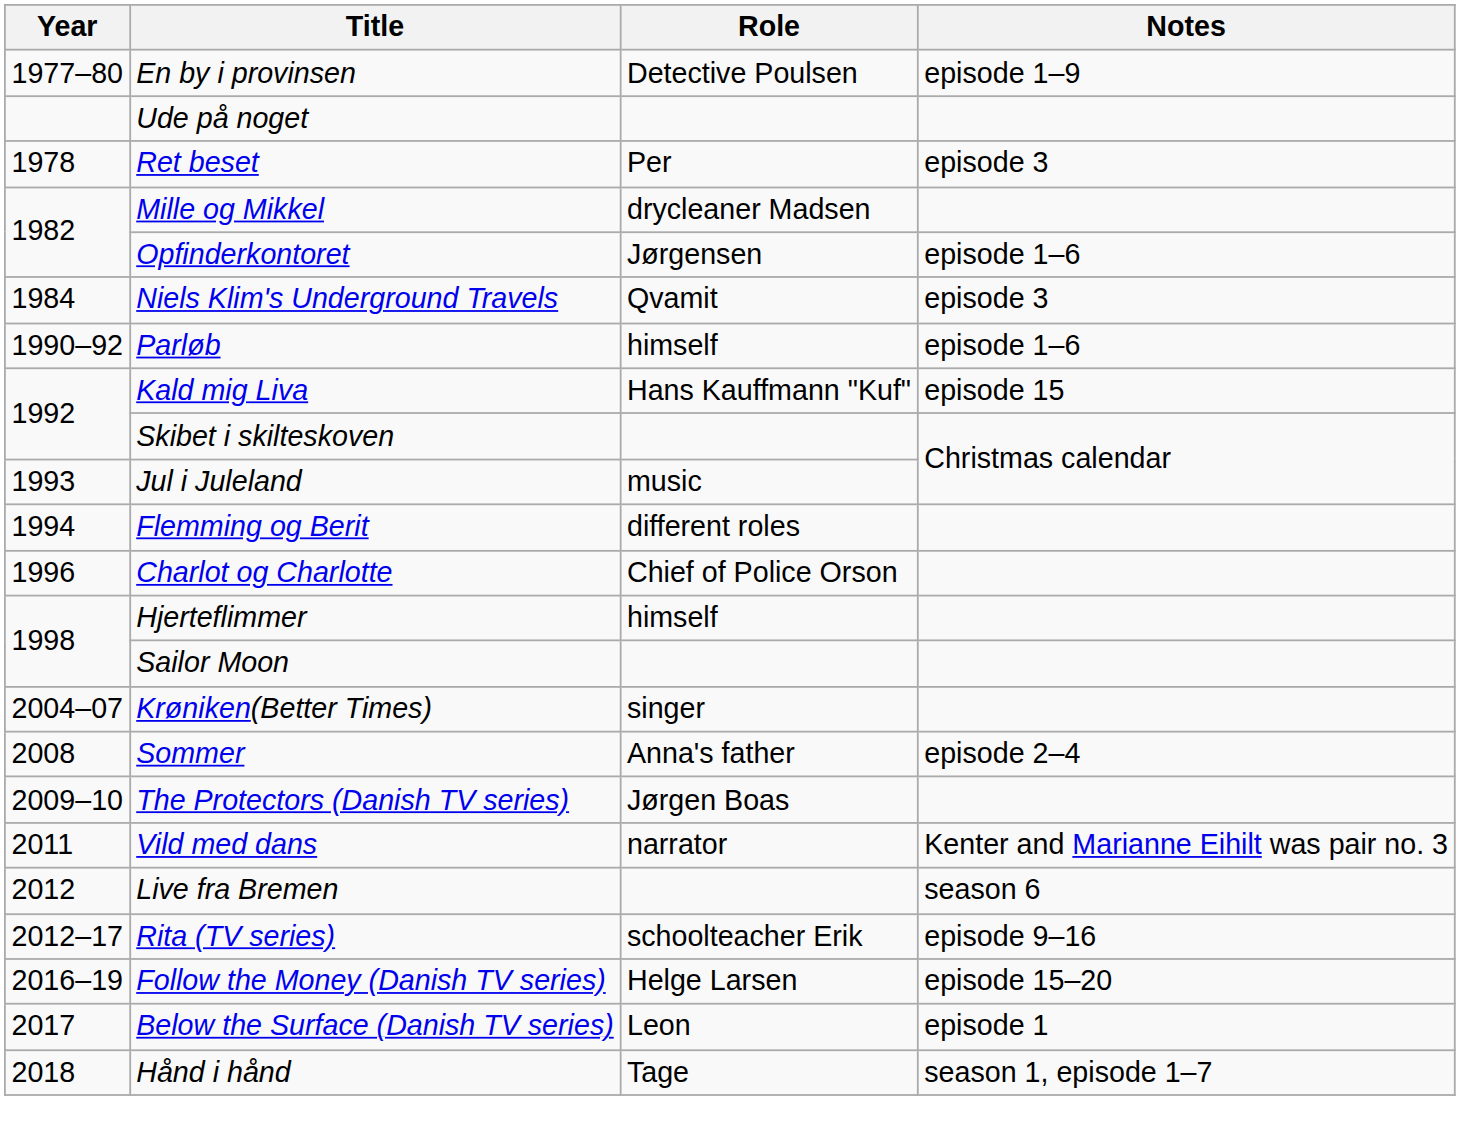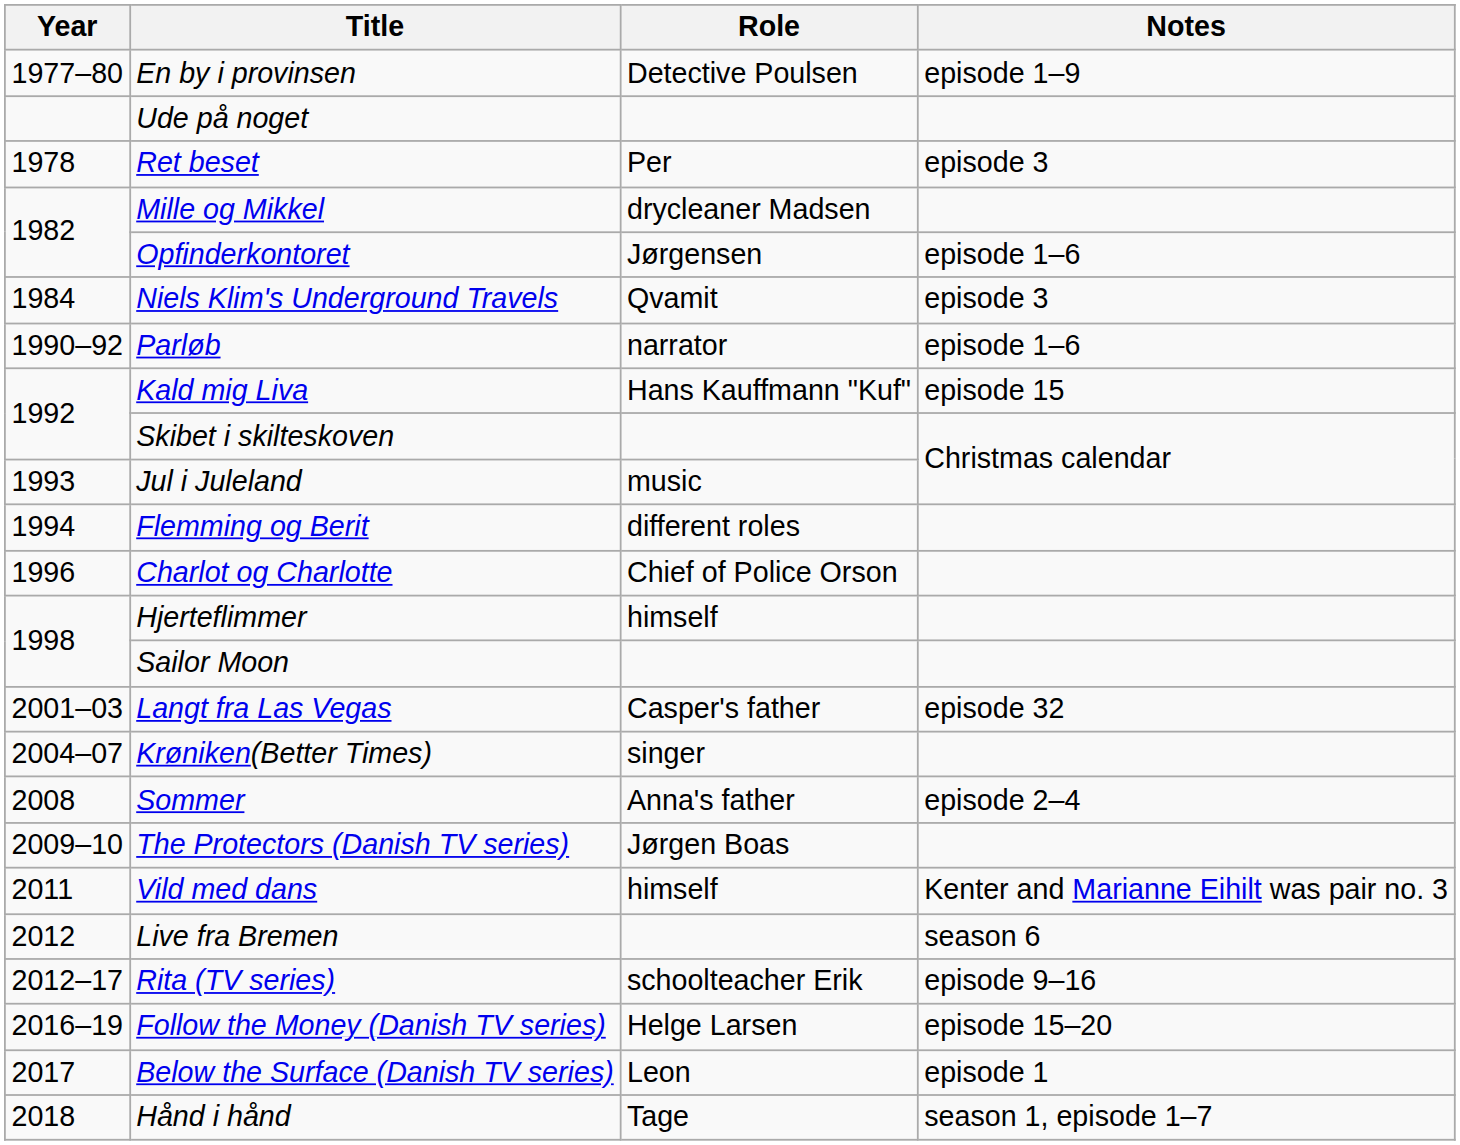Parløb | Role: himself -> narrator
+ row: 2001–03 | Langt fra Las Vegas | Casper's father | episode 32
Vild med dans | Role: narrator -> himself
